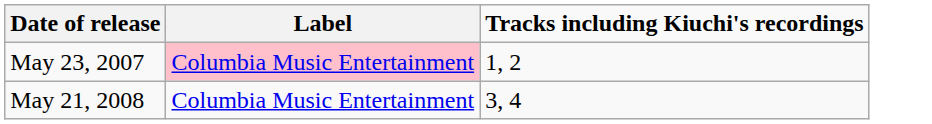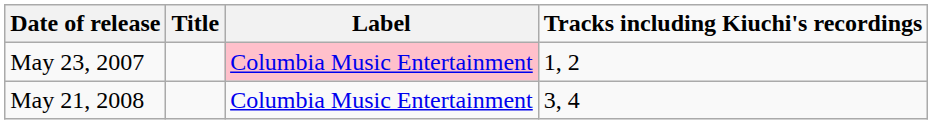+ column: Title
